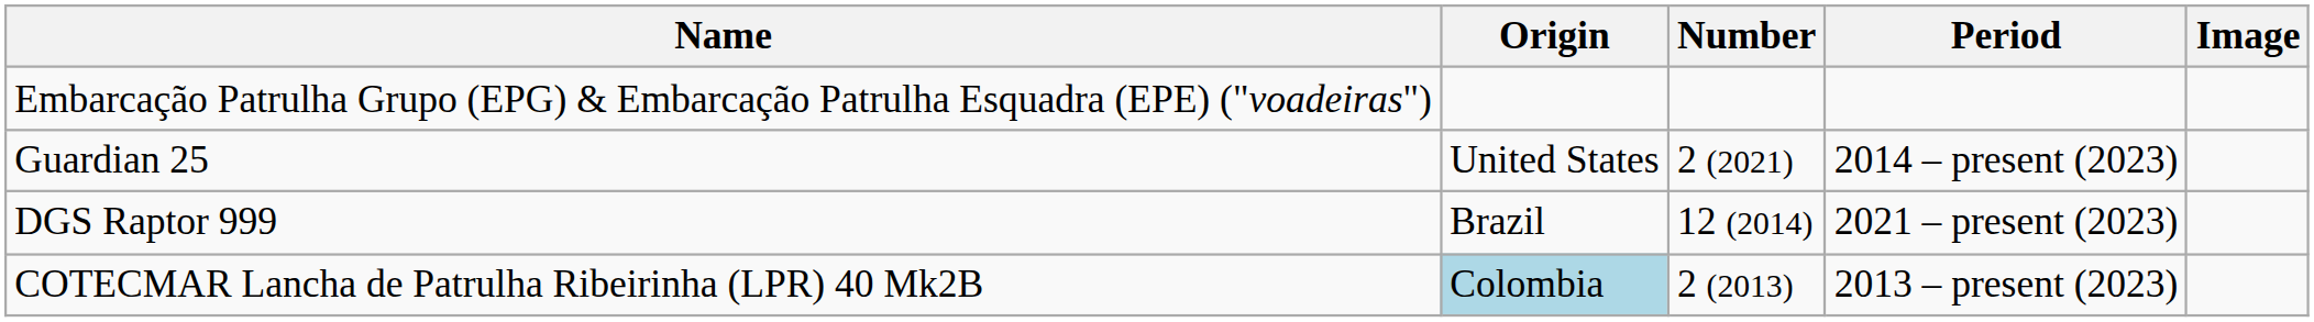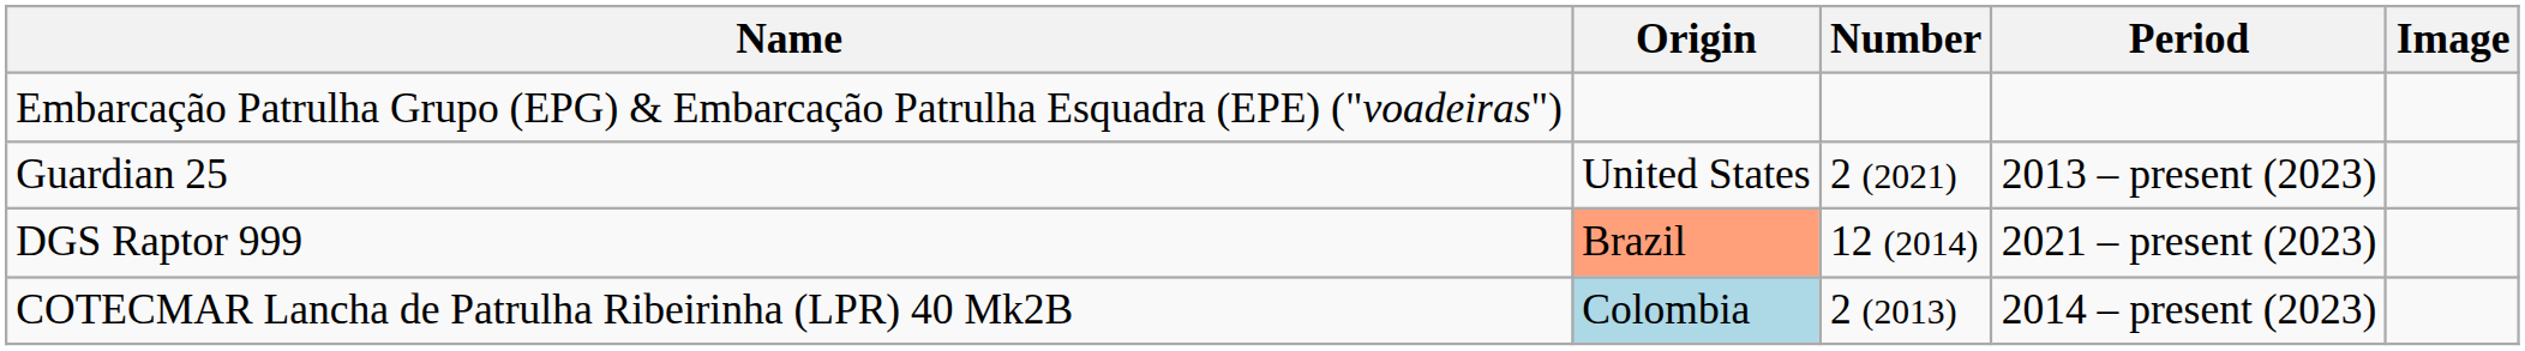Guardian 25 | Period: 2014 – present (2023) -> 2013 – present (2023)
DGS Raptor 999 | Origin: no background -> lightsalmon background
COTECMAR Lancha de Patrulha Ribeirinha (LPR) 40 Mk2B | Period: 2013 – present (2023) -> 2014 – present (2023)
